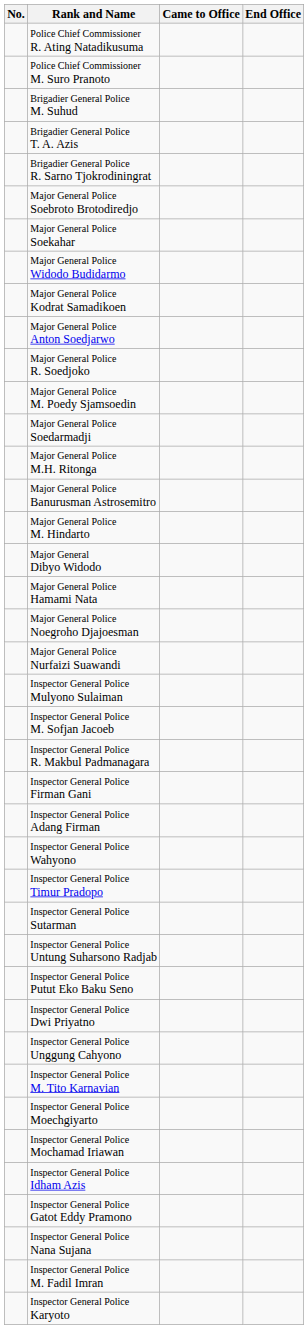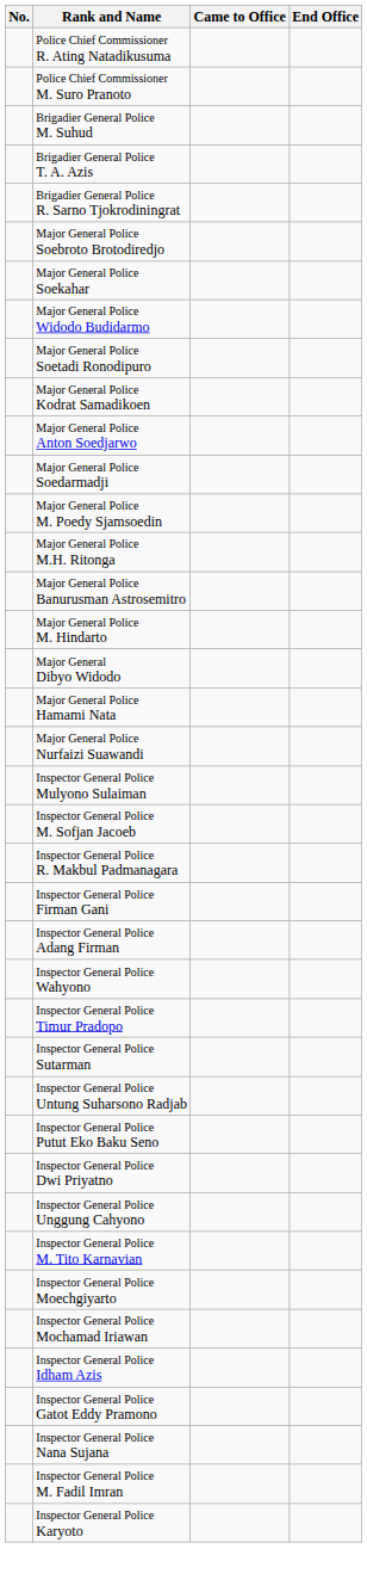+ row: Major General Police Soetadi Ronodipuro
- row: Major General Police R. Soedjoko
rows swapped: Major General Police Soedarmadji <-> Major General Police M. Poedy Sjamsoedin
- row: Major General Police Noegroho Djajoesman
